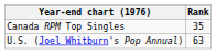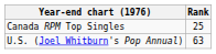Canada RPM Top Singles | Rank: 35 -> 25
